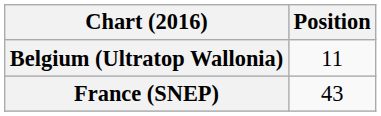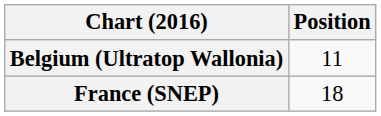France (SNEP) | Position: 43 -> 18
